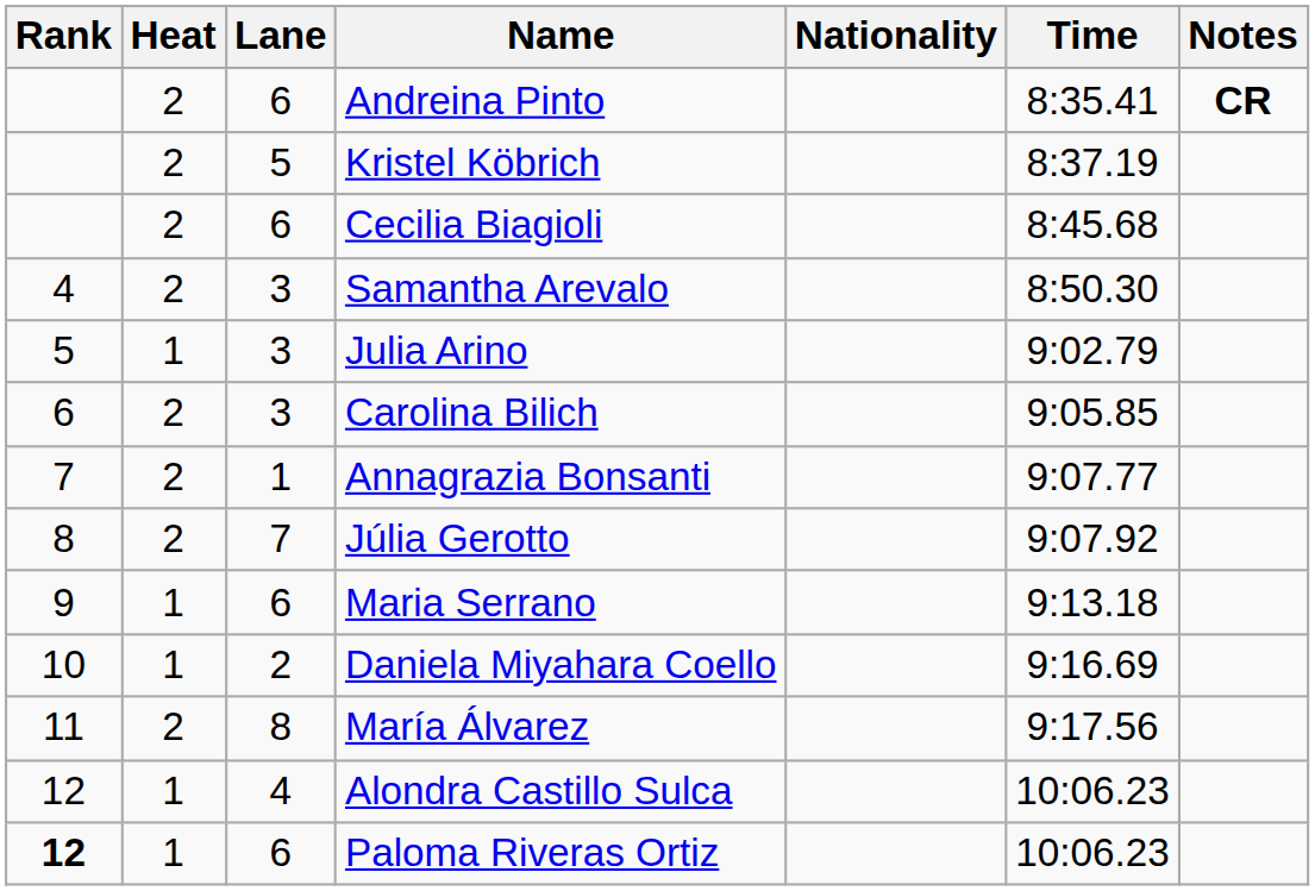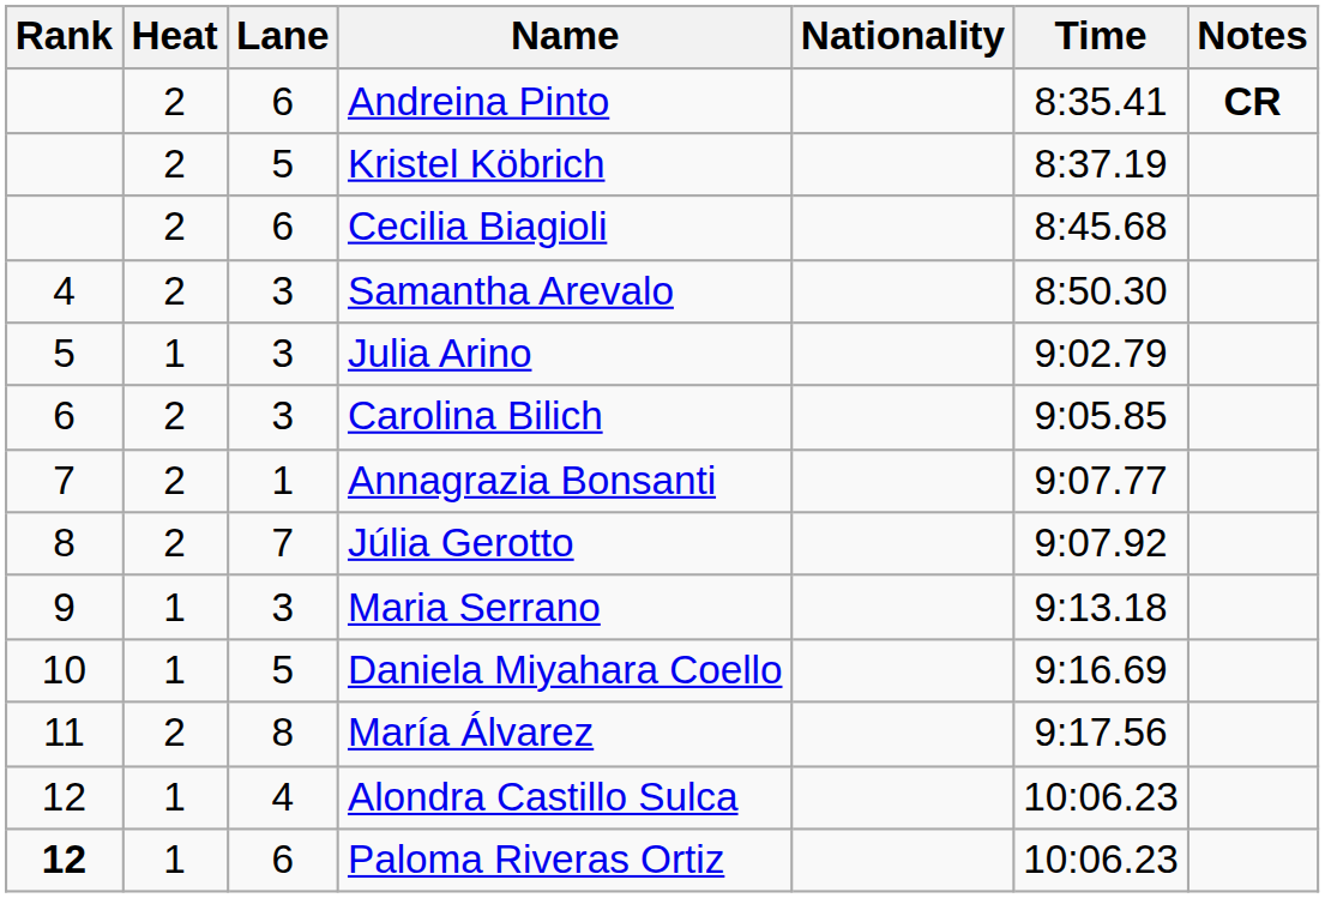Maria Serrano | Lane: 6 -> 3
Daniela Miyahara Coello | Lane: 2 -> 5
